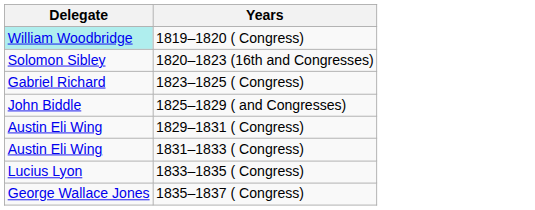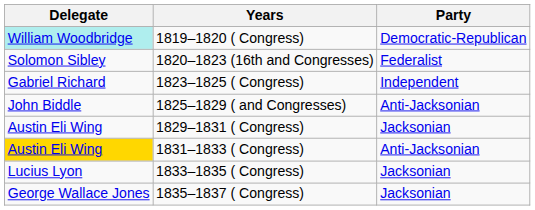+ column: Party | Democratic-Republican | Federalist | Independent | Anti-Jacksonian | Jacksonian | Anti-Jacksonian | Jacksonian | Jacksonian
1831–1833 ( Congress) | Delegate: no background -> gold background
